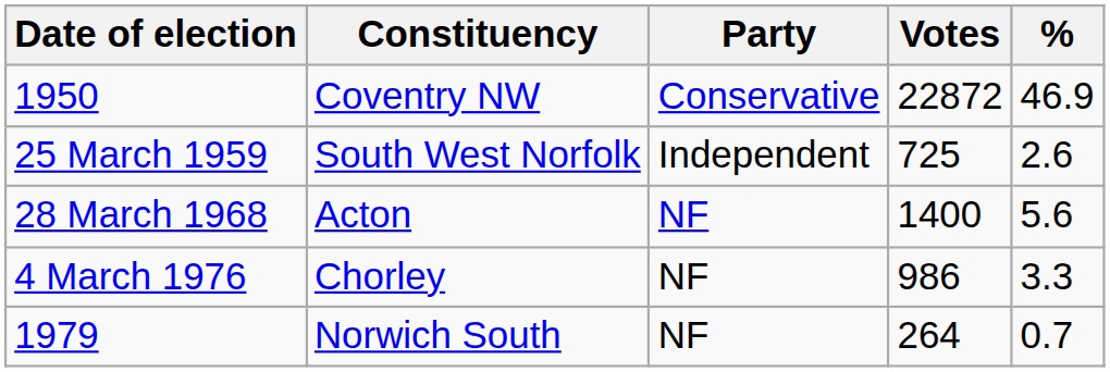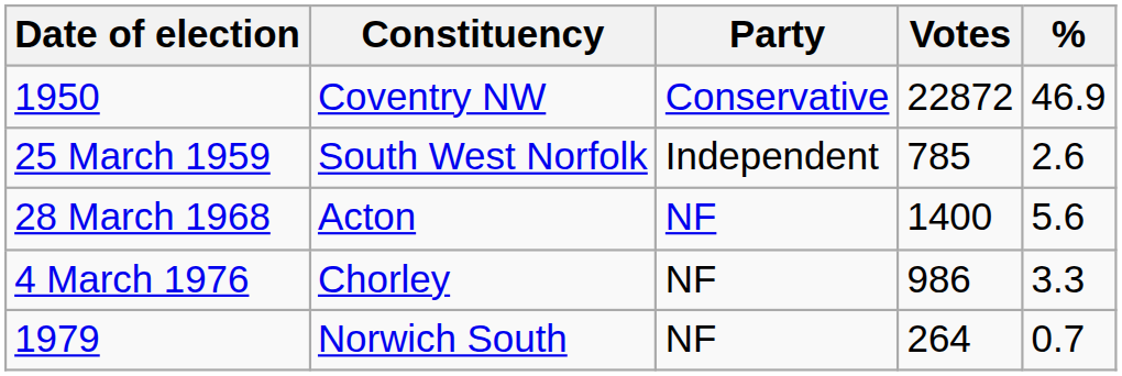25 March 1959 | Votes: 725 -> 785
